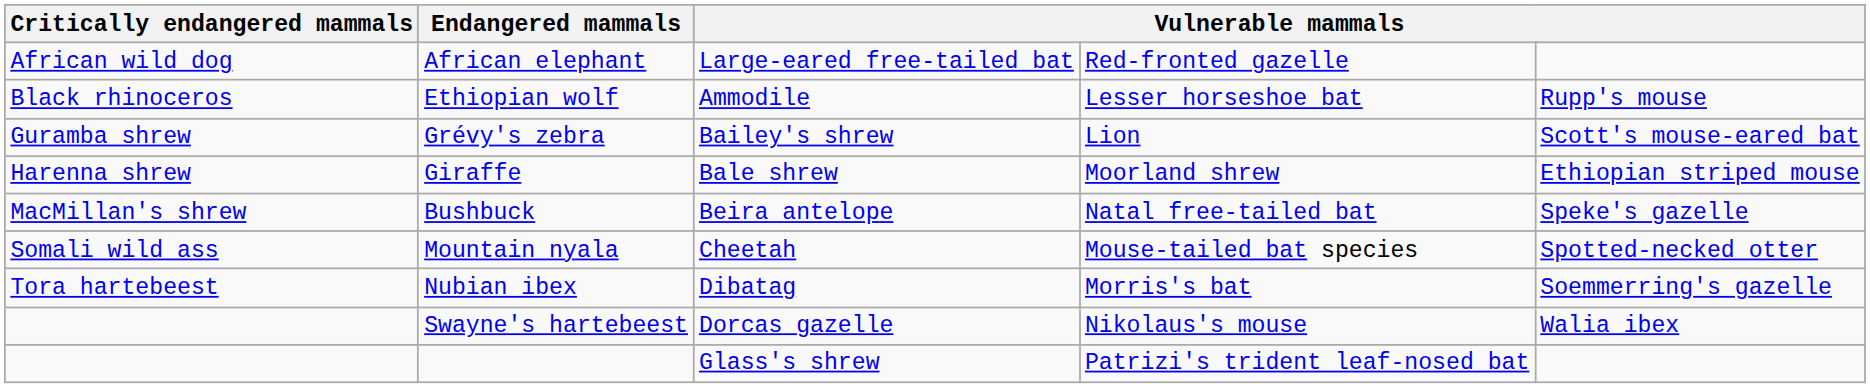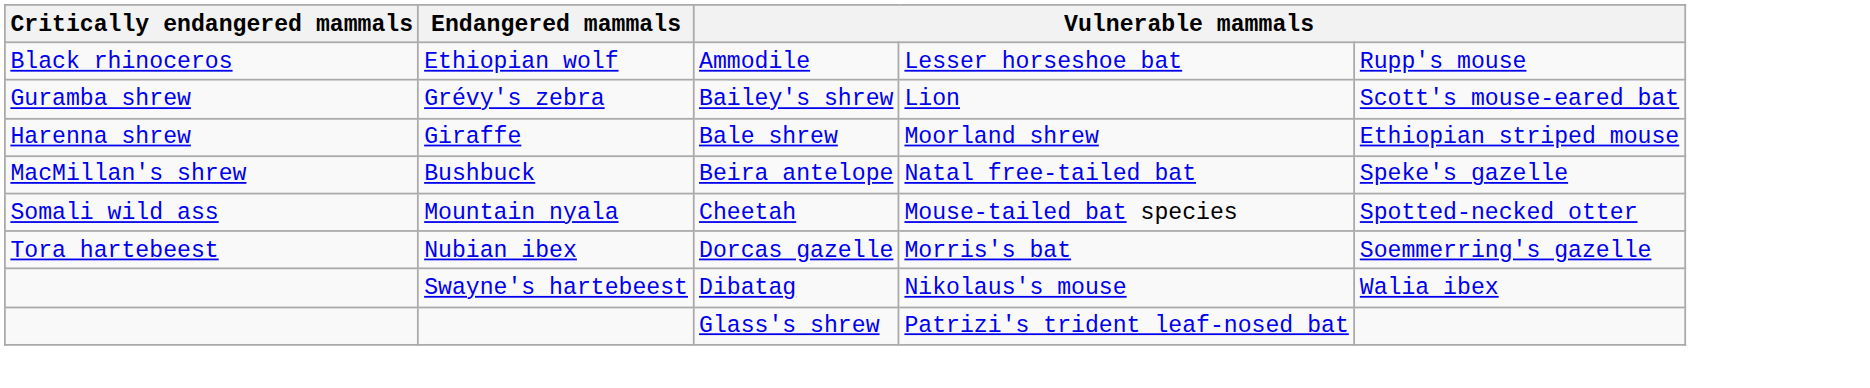- row: African wild dog | African elephant | Large-eared free-tailed bat | Red-fronted gazelle
Nubian ibex | column 3: Dibatag -> Dorcas gazelle
Swayne's hartebeest | column 3: Dorcas gazelle -> Dibatag
